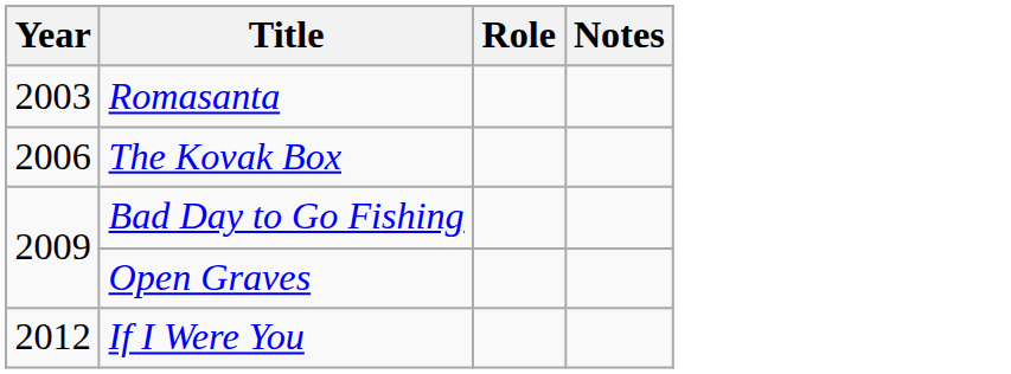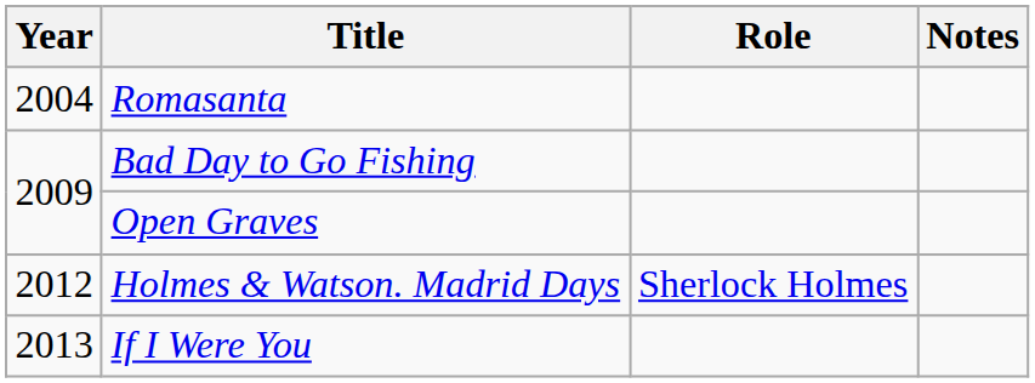Romasanta | Year: 2003 -> 2004
- row: 2006 | The Kovak Box
+ row: 2012 | Holmes & Watson. Madrid Days | Sherlock Holmes
If I Were You | Year: 2012 -> 2013
